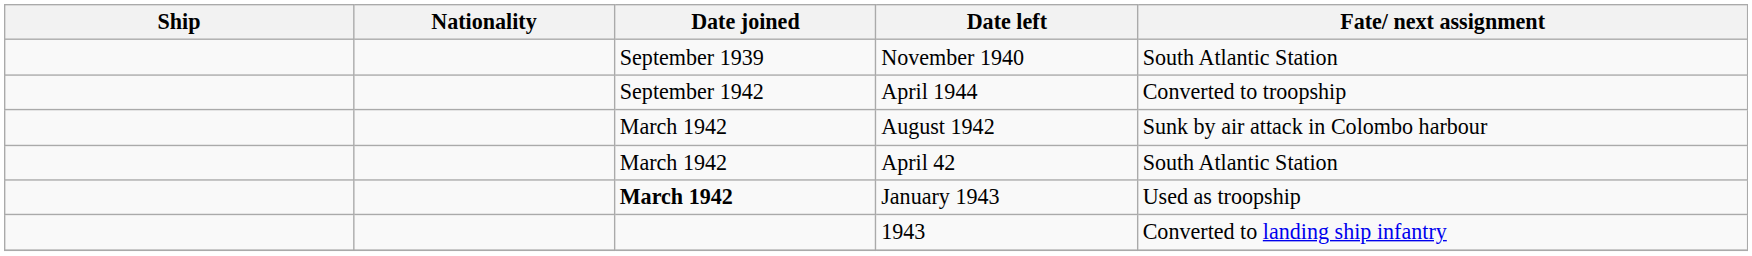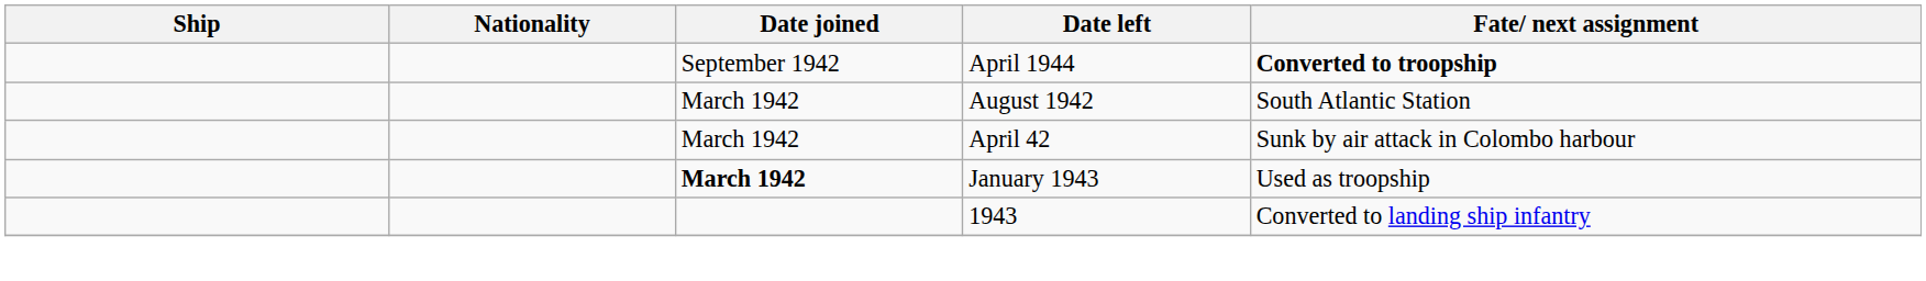- row: September 1939 | November 1940 | South Atlantic Station
April 1944 | Fate/ next assignment: normal -> bold
August 1942 | Fate/ next assignment: Sunk by air attack in Colombo harbour -> South Atlantic Station
April 42 | Fate/ next assignment: South Atlantic Station -> Sunk by air attack in Colombo harbour
